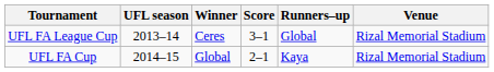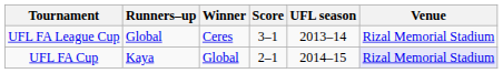columns swapped: UFL season <-> Runners–up
UFL FA Cup | Venue: no background -> lavender background
